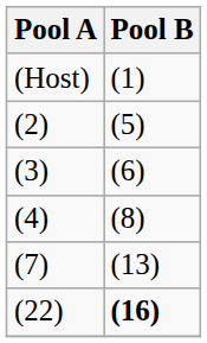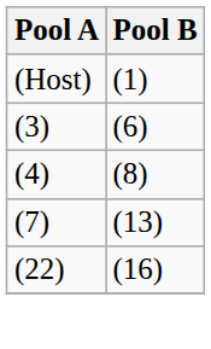- row: (2) | (5)
(22) | Pool B: bold -> normal
